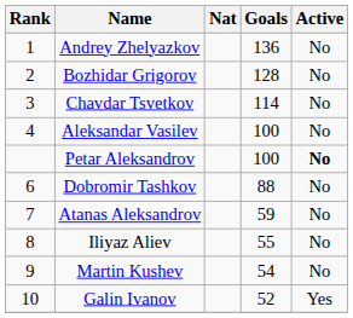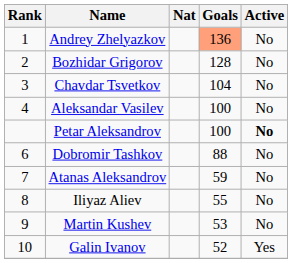Andrey Zhelyazkov | Goals: no background -> lightsalmon background
Chavdar Tsvetkov | Goals: 114 -> 104
Martin Kushev | Goals: 54 -> 53
